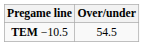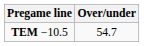TEM −10.5 | Over/under: 54.5 -> 54.7
